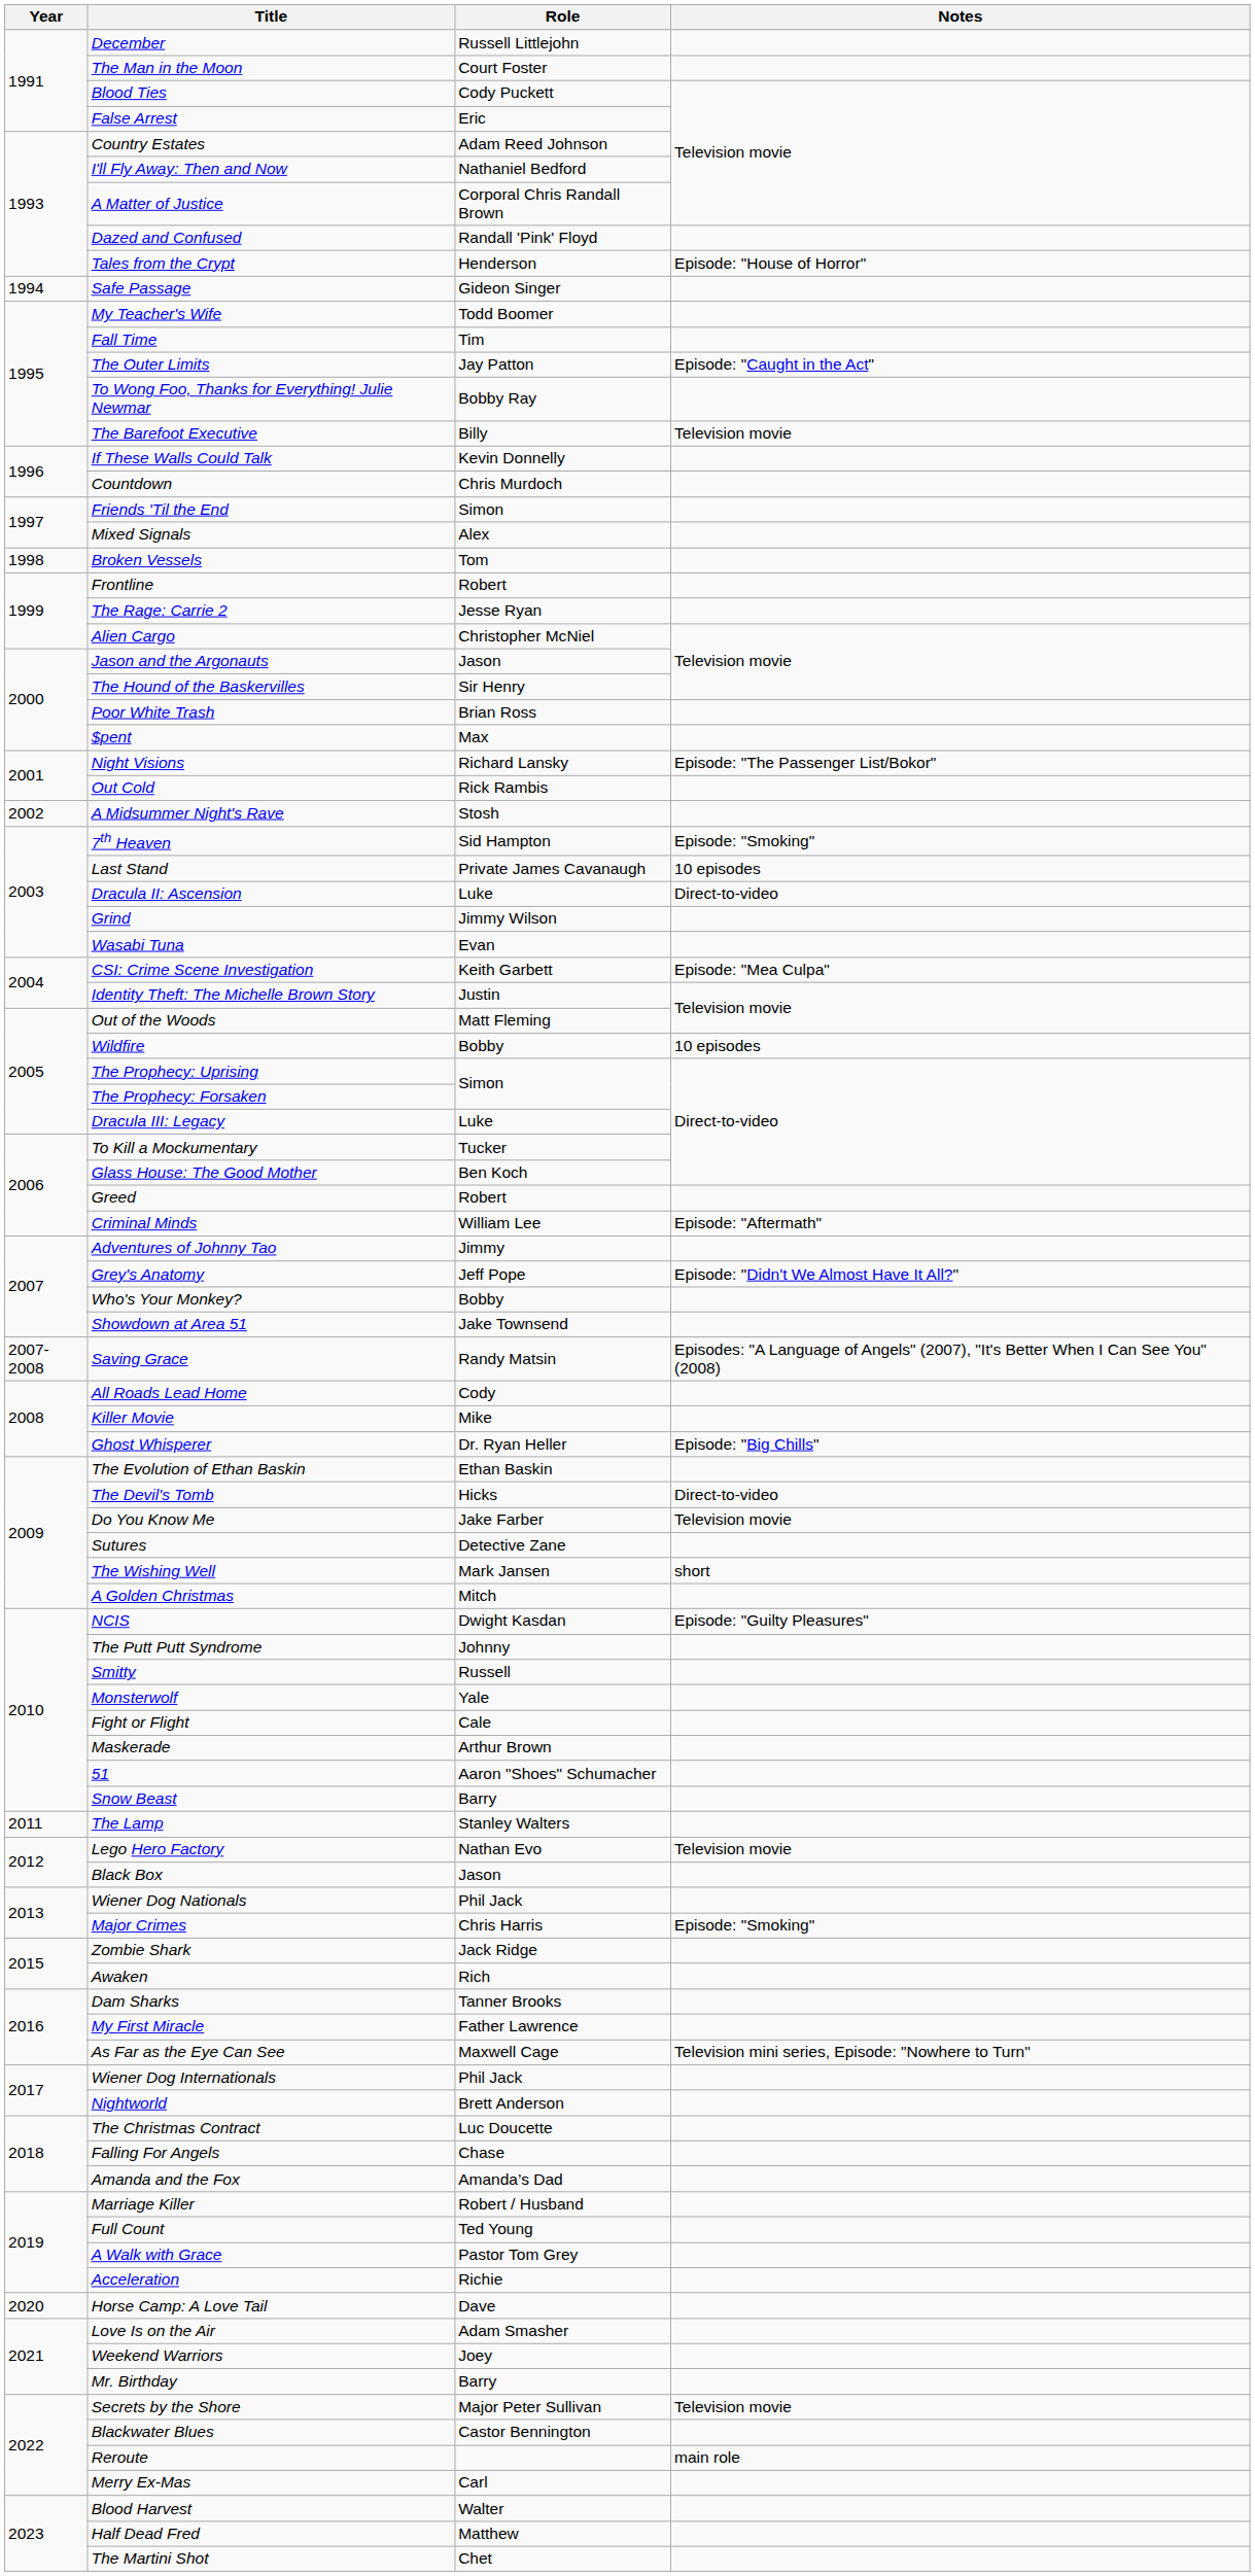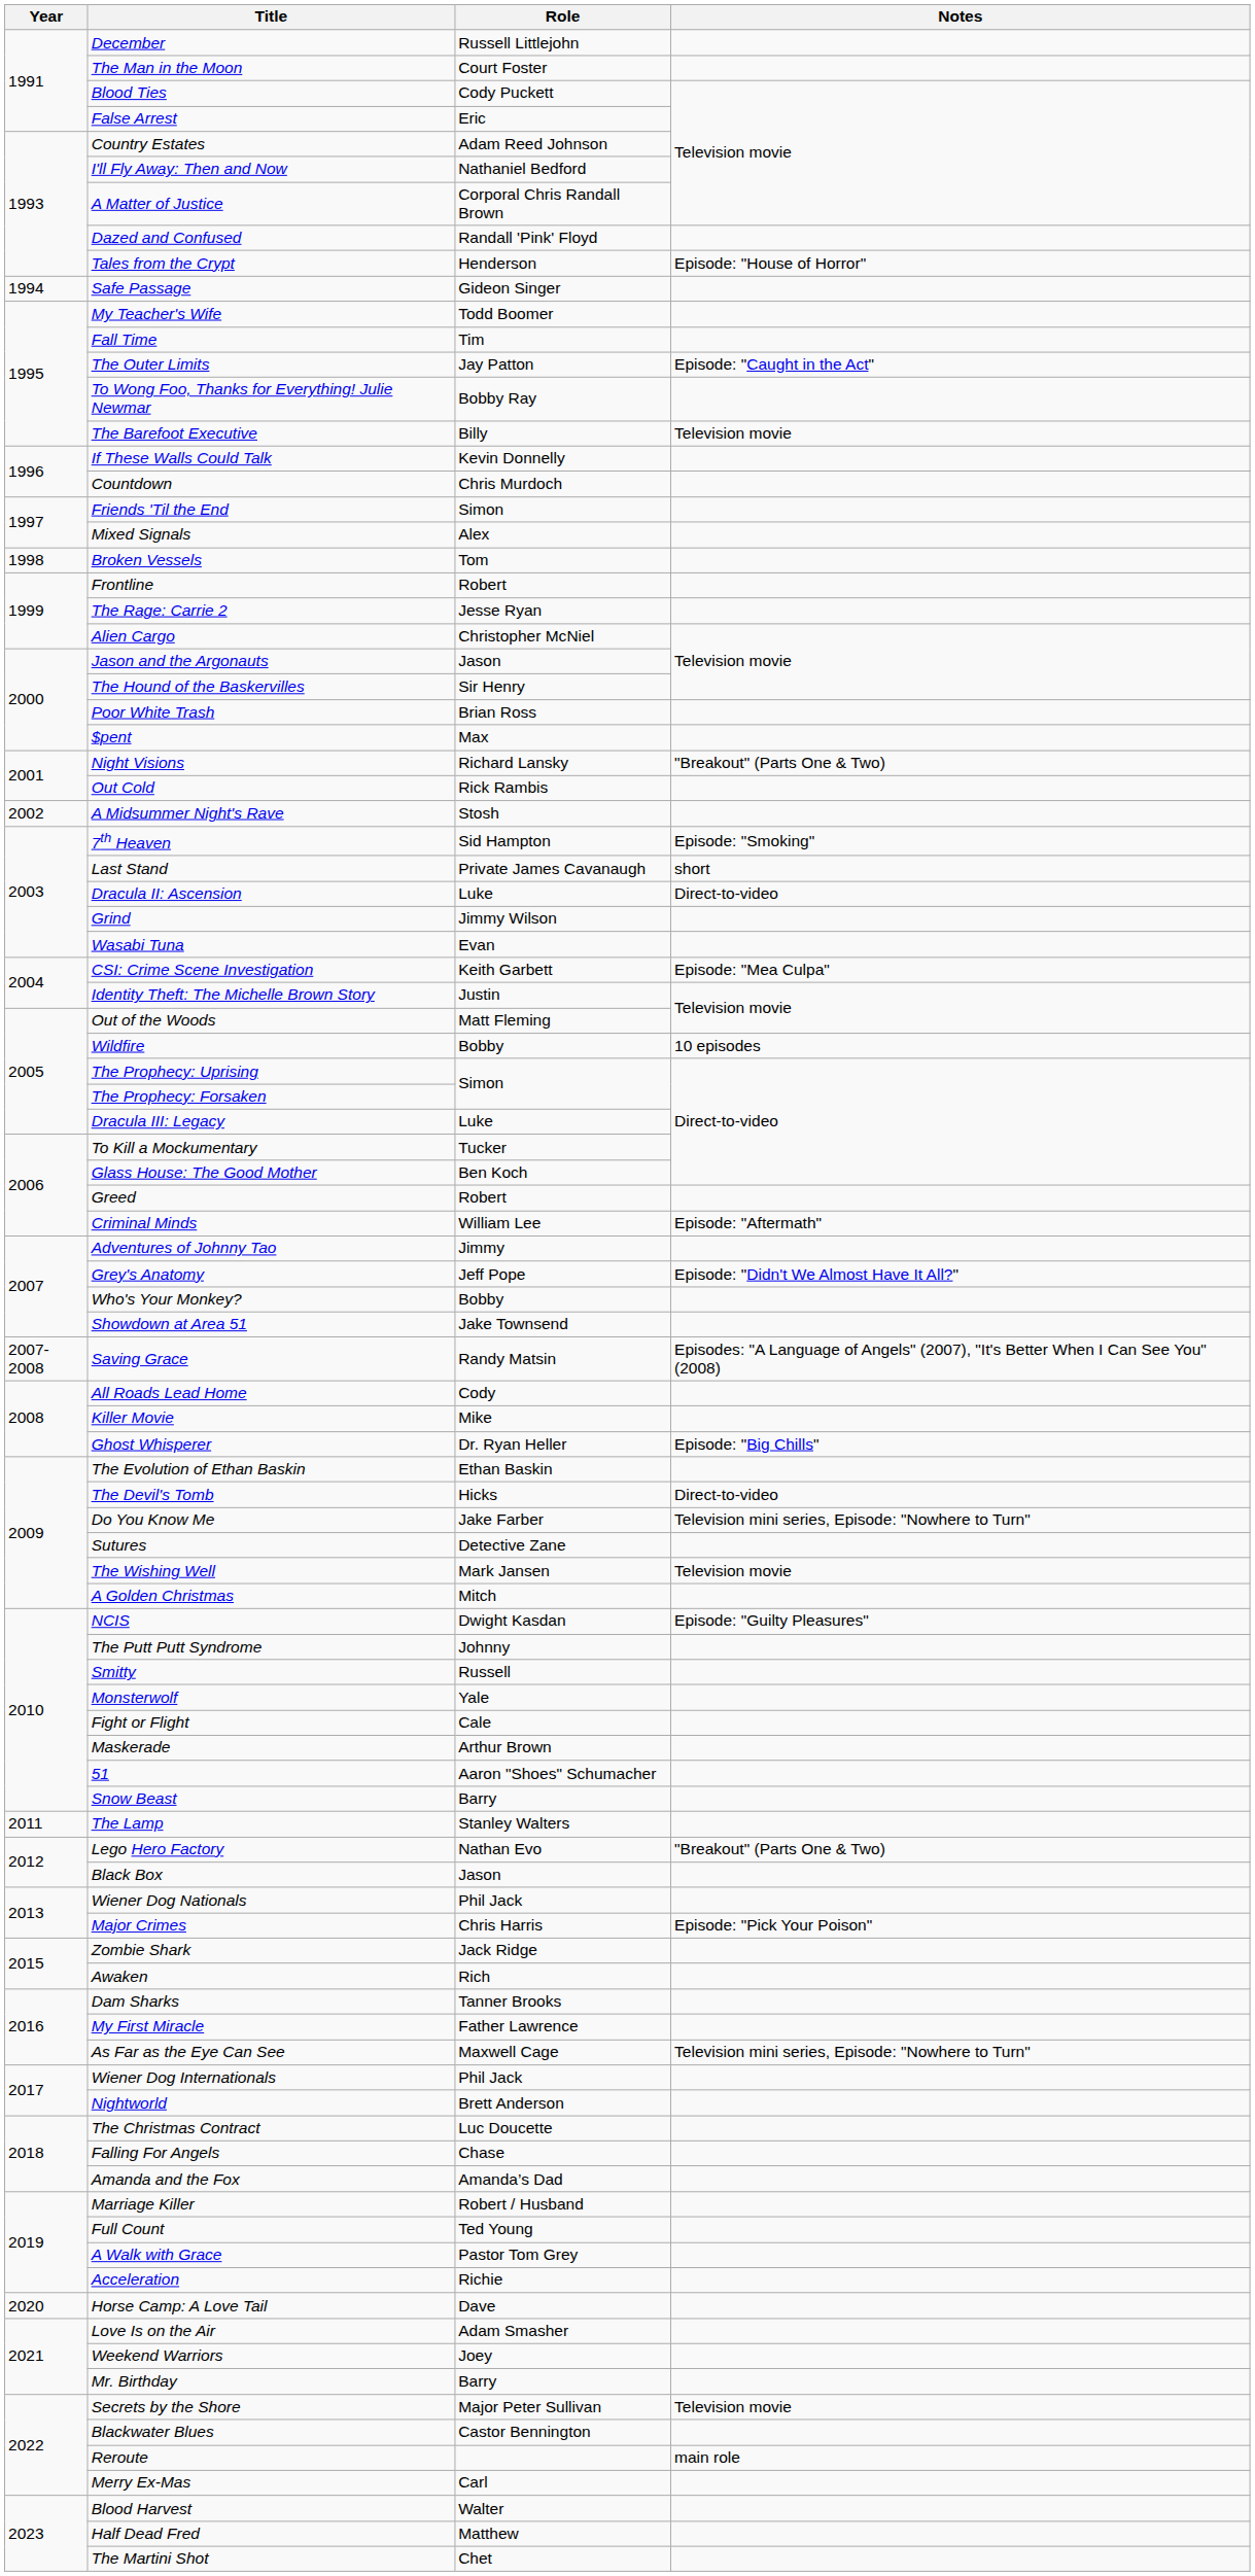Night Visions | Notes: Episode: "The Passenger List/Bokor" -> "Breakout" (Parts One & Two)
Last Stand | Notes: 10 episodes -> short
Do You Know Me | Notes: Television movie -> Television mini series, Episode: "Nowhere to Turn"
The Wishing Well | Notes: short -> Television movie
Lego Hero Factory | Notes: Television movie -> "Breakout" (Parts One & Two)
Major Crimes | Notes: Episode: "Smoking" -> Episode: "Pick Your Poison"
